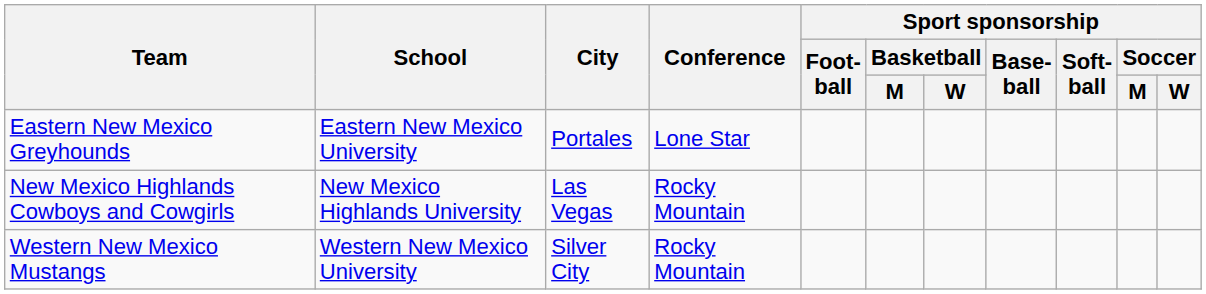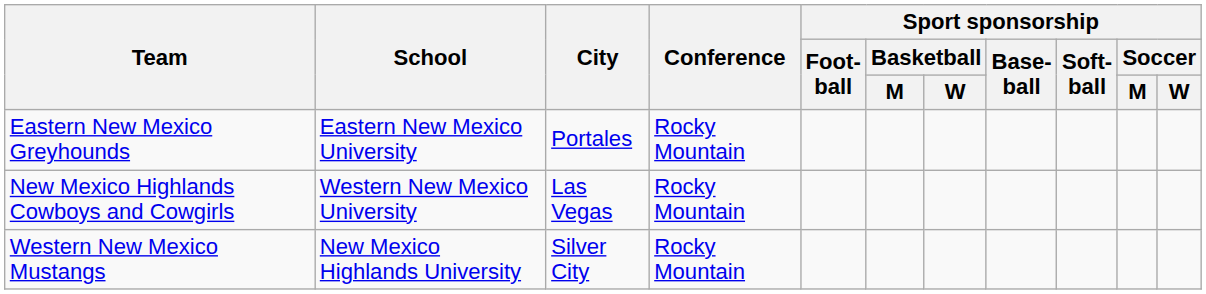Eastern New Mexico Greyhounds | Conference: Lone Star -> Rocky Mountain
New Mexico Highlands Cowboys and Cowgirls | School: New Mexico Highlands University -> Western New Mexico University
Western New Mexico Mustangs | School: Western New Mexico University -> New Mexico Highlands University
